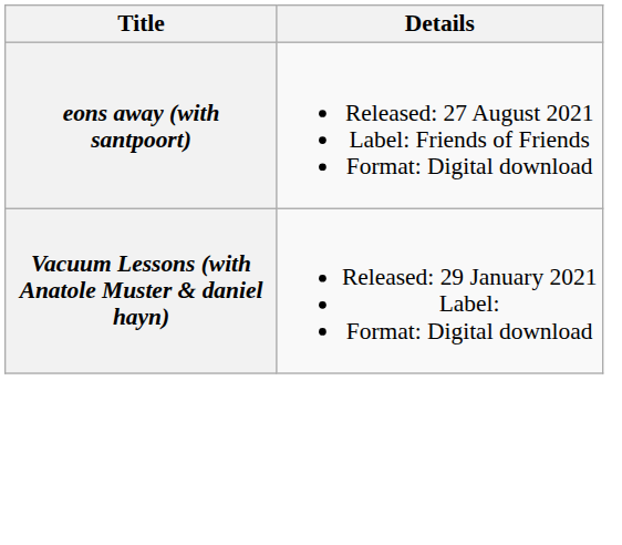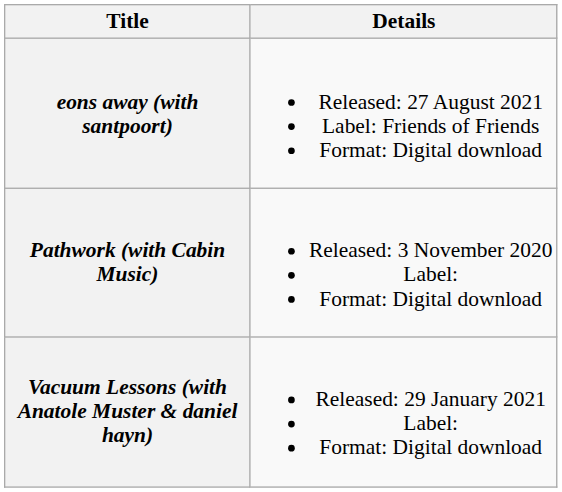+ row: Pathwork (with Cabin Music) | Released: 3 November 2020 Label: Format: Digital download
